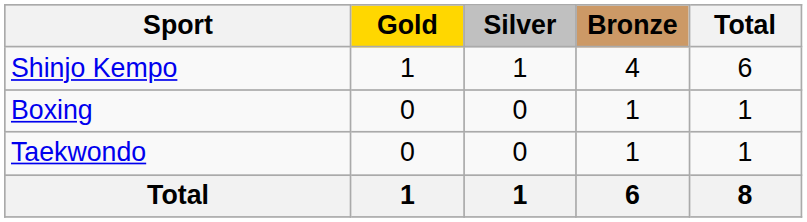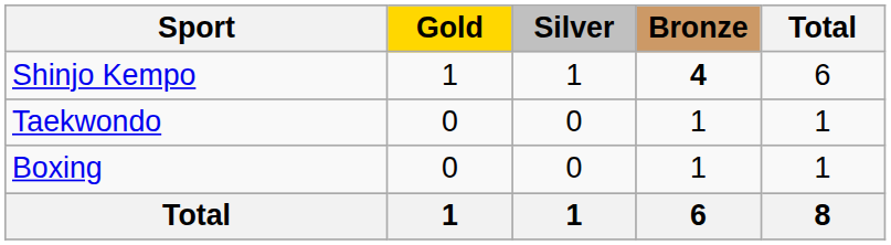Shinjo Kempo | Bronze: normal -> bold
rows swapped: Taekwondo <-> Boxing
